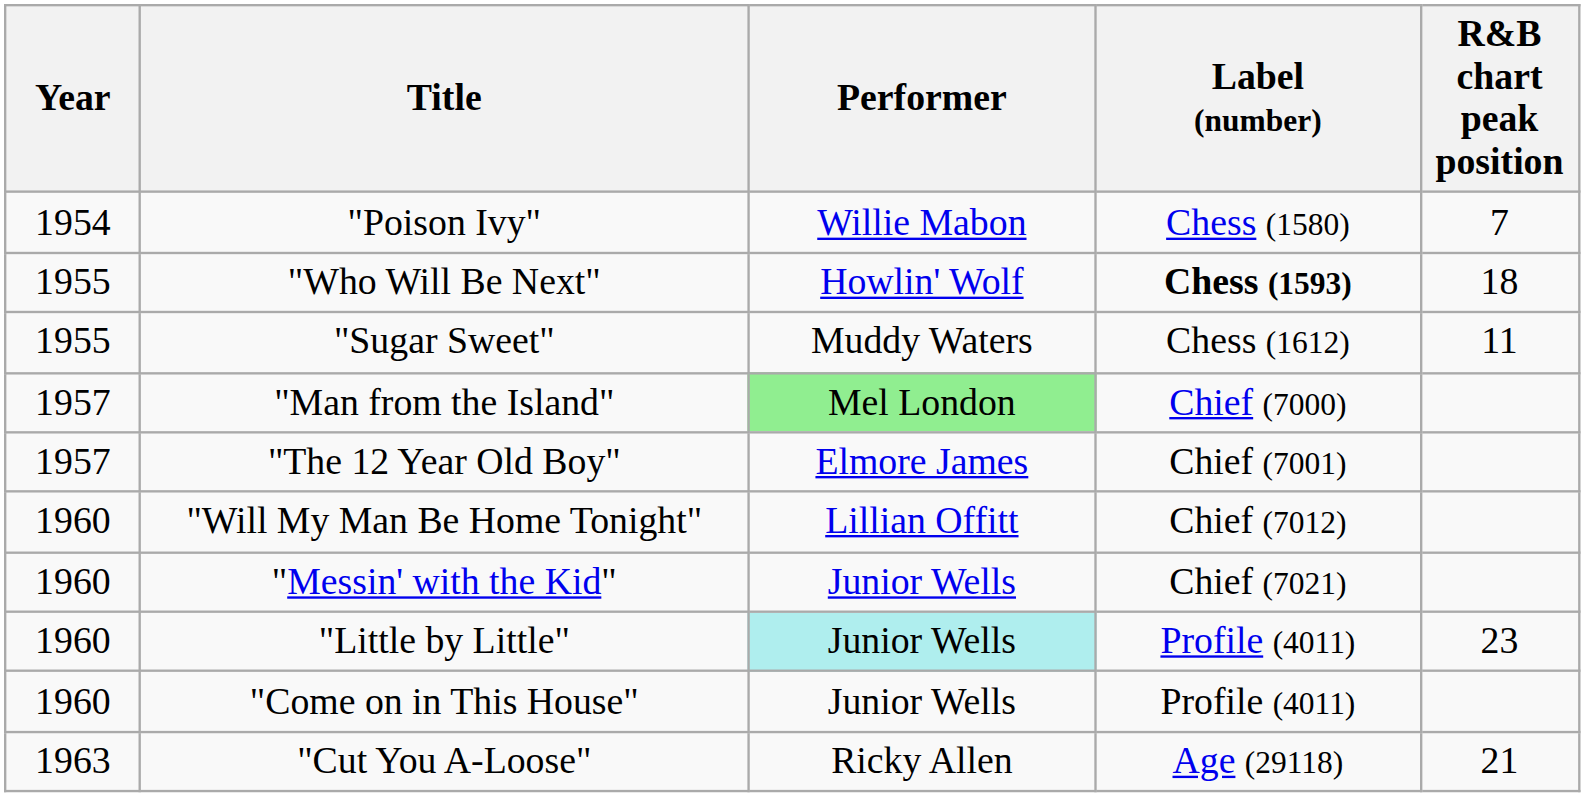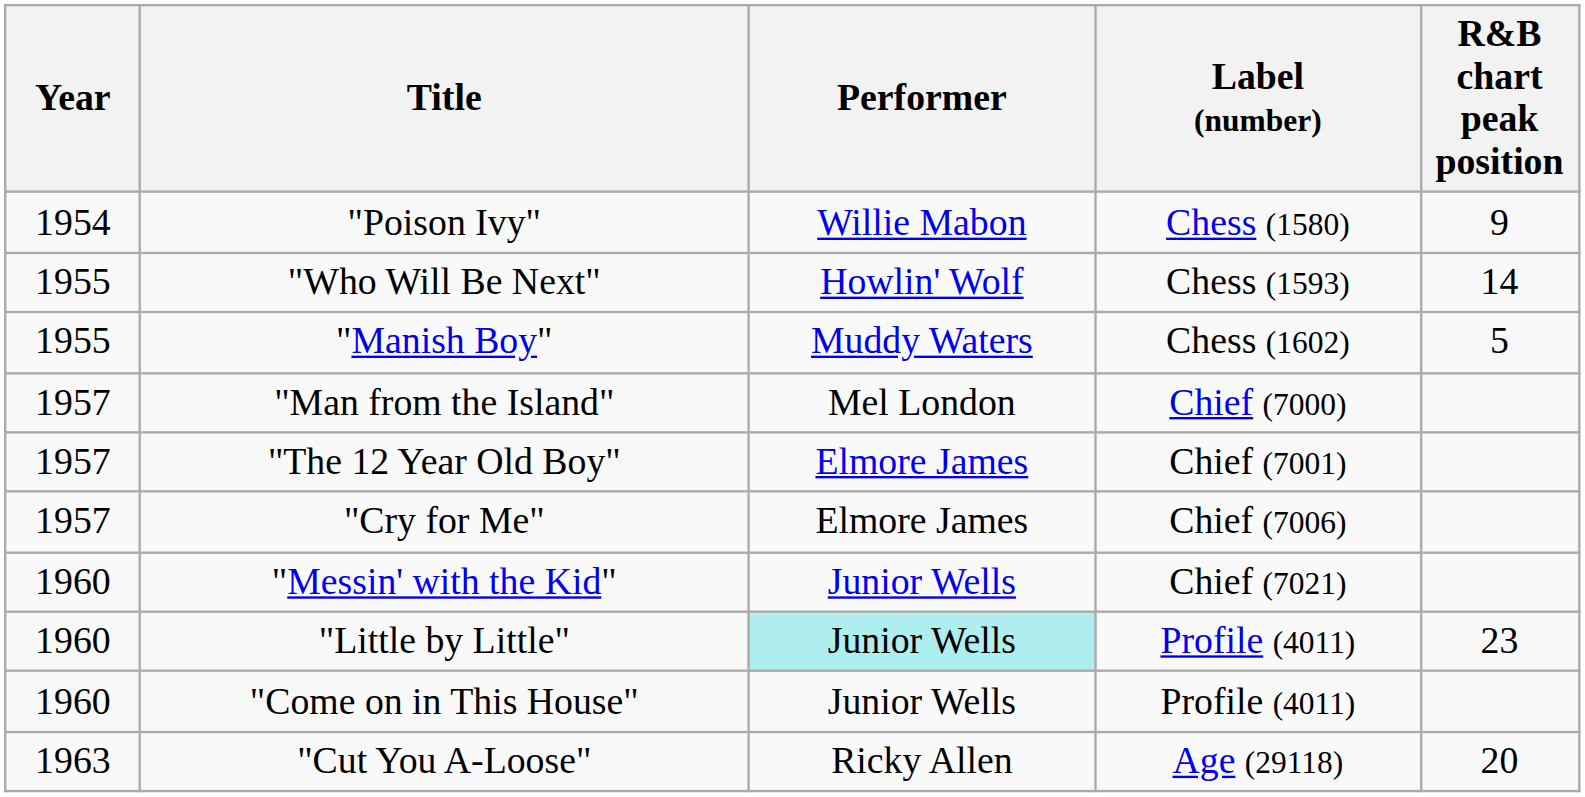"Poison Ivy" | R&B chart peak position: 7 -> 9
"Who Will Be Next" | Label (number): bold -> normal
"Who Will Be Next" | R&B chart peak position: 18 -> 14
+ row: 1955 | "Manish Boy" | Muddy Waters | Chess (1602) | 5
- row: 1955 | "Sugar Sweet" | Muddy Waters | Chess (1612) | 11
"Man from the Island" | Performer: lightgreen background -> no background
+ row: 1957 | "Cry for Me" | Elmore James | Chief (7006)
- row: 1960 | "Will My Man Be Home Tonight" | Lillian Offitt | Chief (7012)
"Cut You A-Loose" | R&B chart peak position: 21 -> 20
